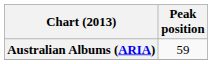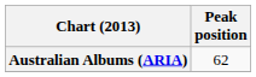Australian Albums (ARIA) | Peak position: 59 -> 62
